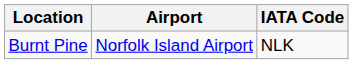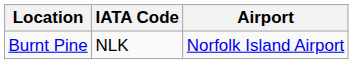columns swapped: Airport <-> IATA Code
